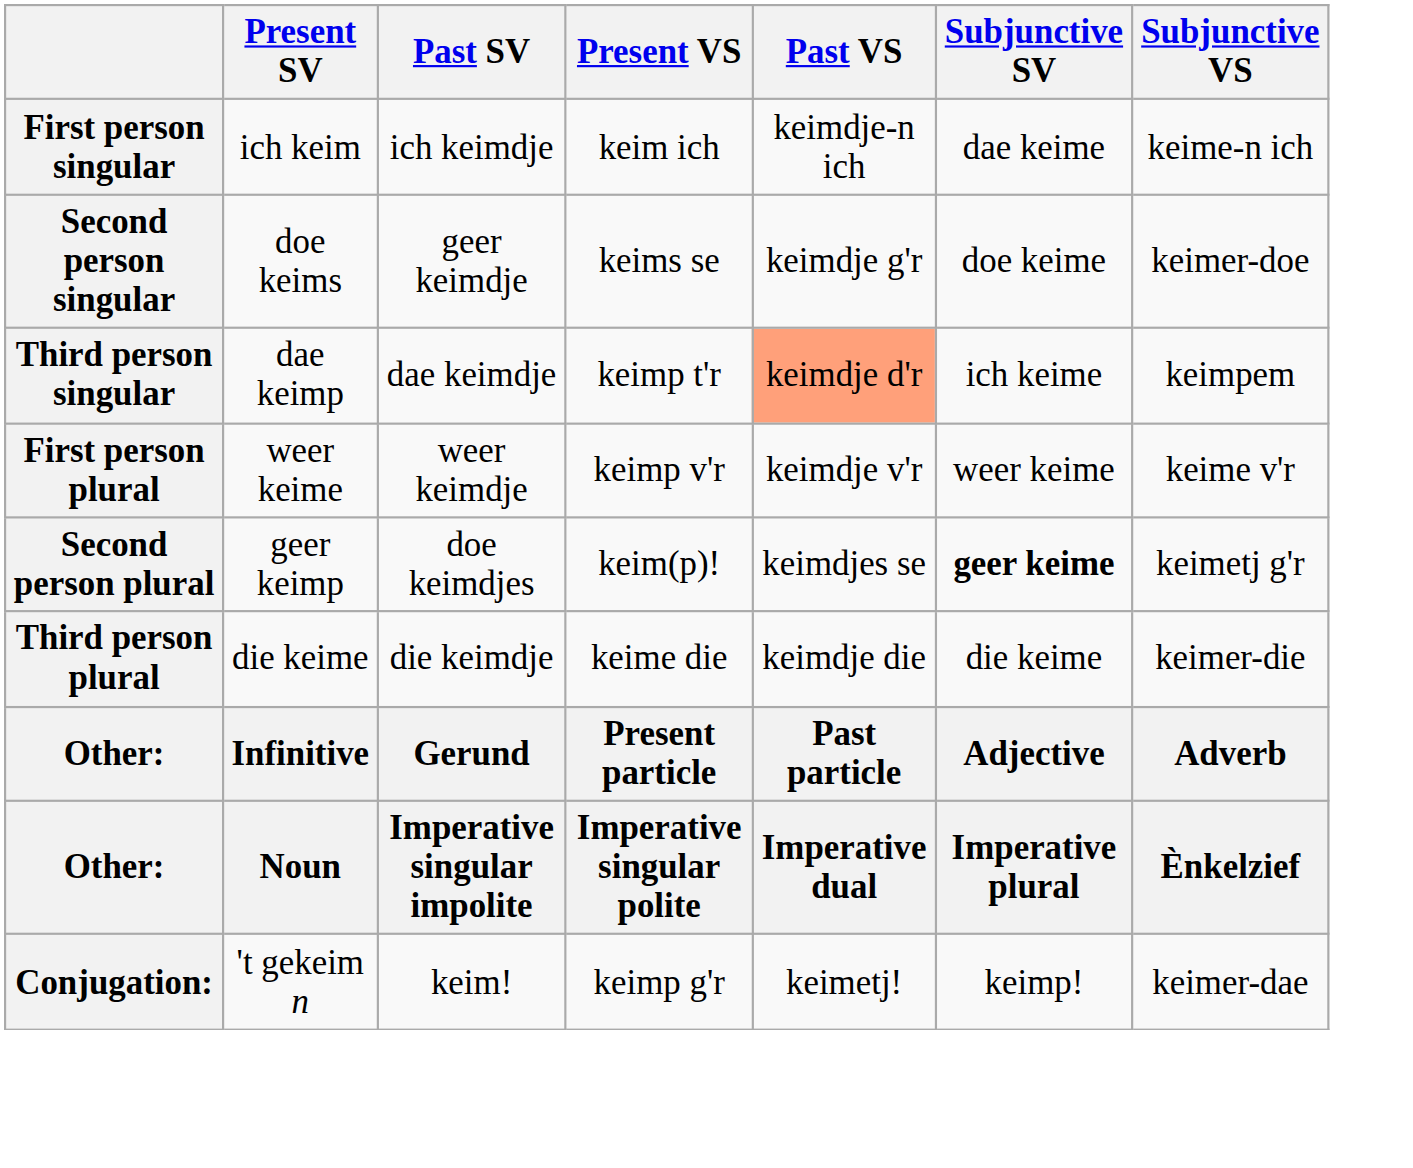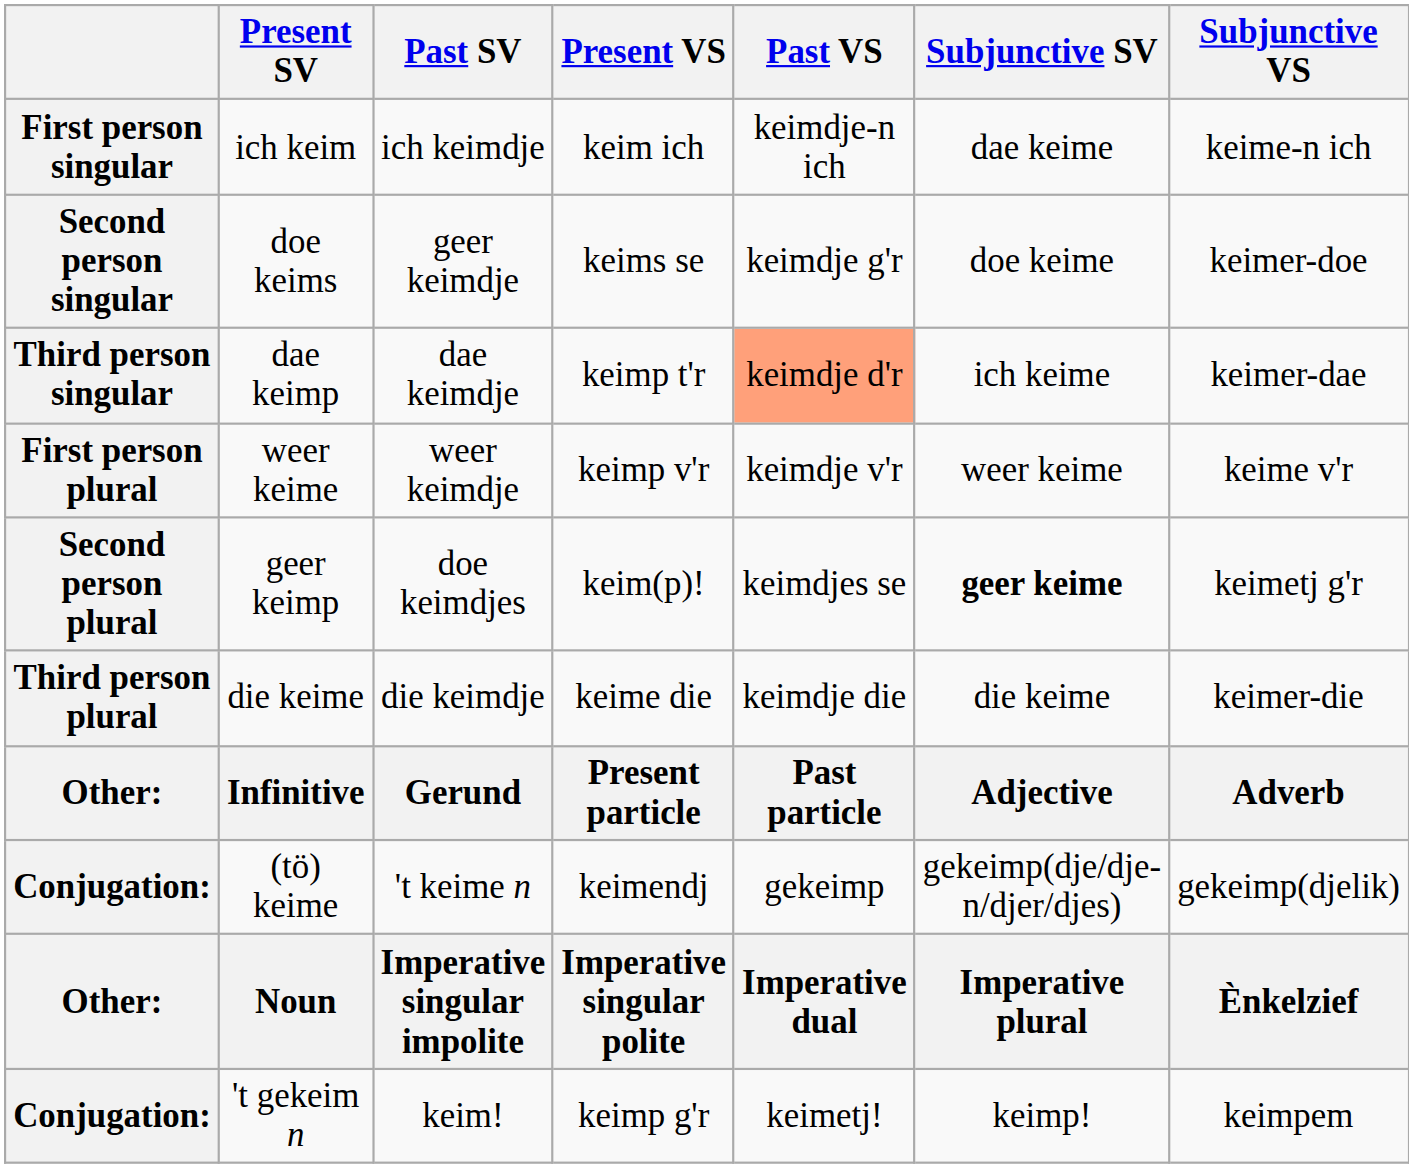dae keimp | Subjunctive VS: keimpem -> keimer-dae
+ row: Conjugation: | (tö) keime | 't keime n | keimendj | gekeimp | gekeimp(dje/dje-n/djer/djes) | gekeimp(djelik)
't gekeim n | Subjunctive VS: keimer-dae -> keimpem
